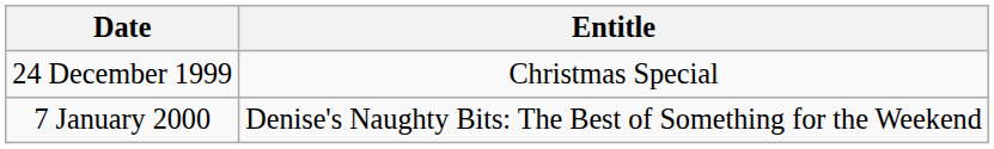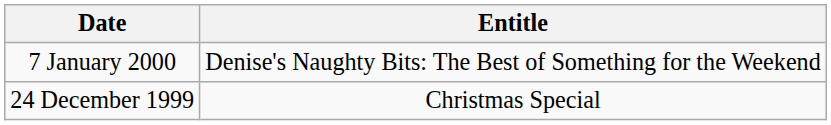rows swapped: 24 December 1999 <-> 7 January 2000
